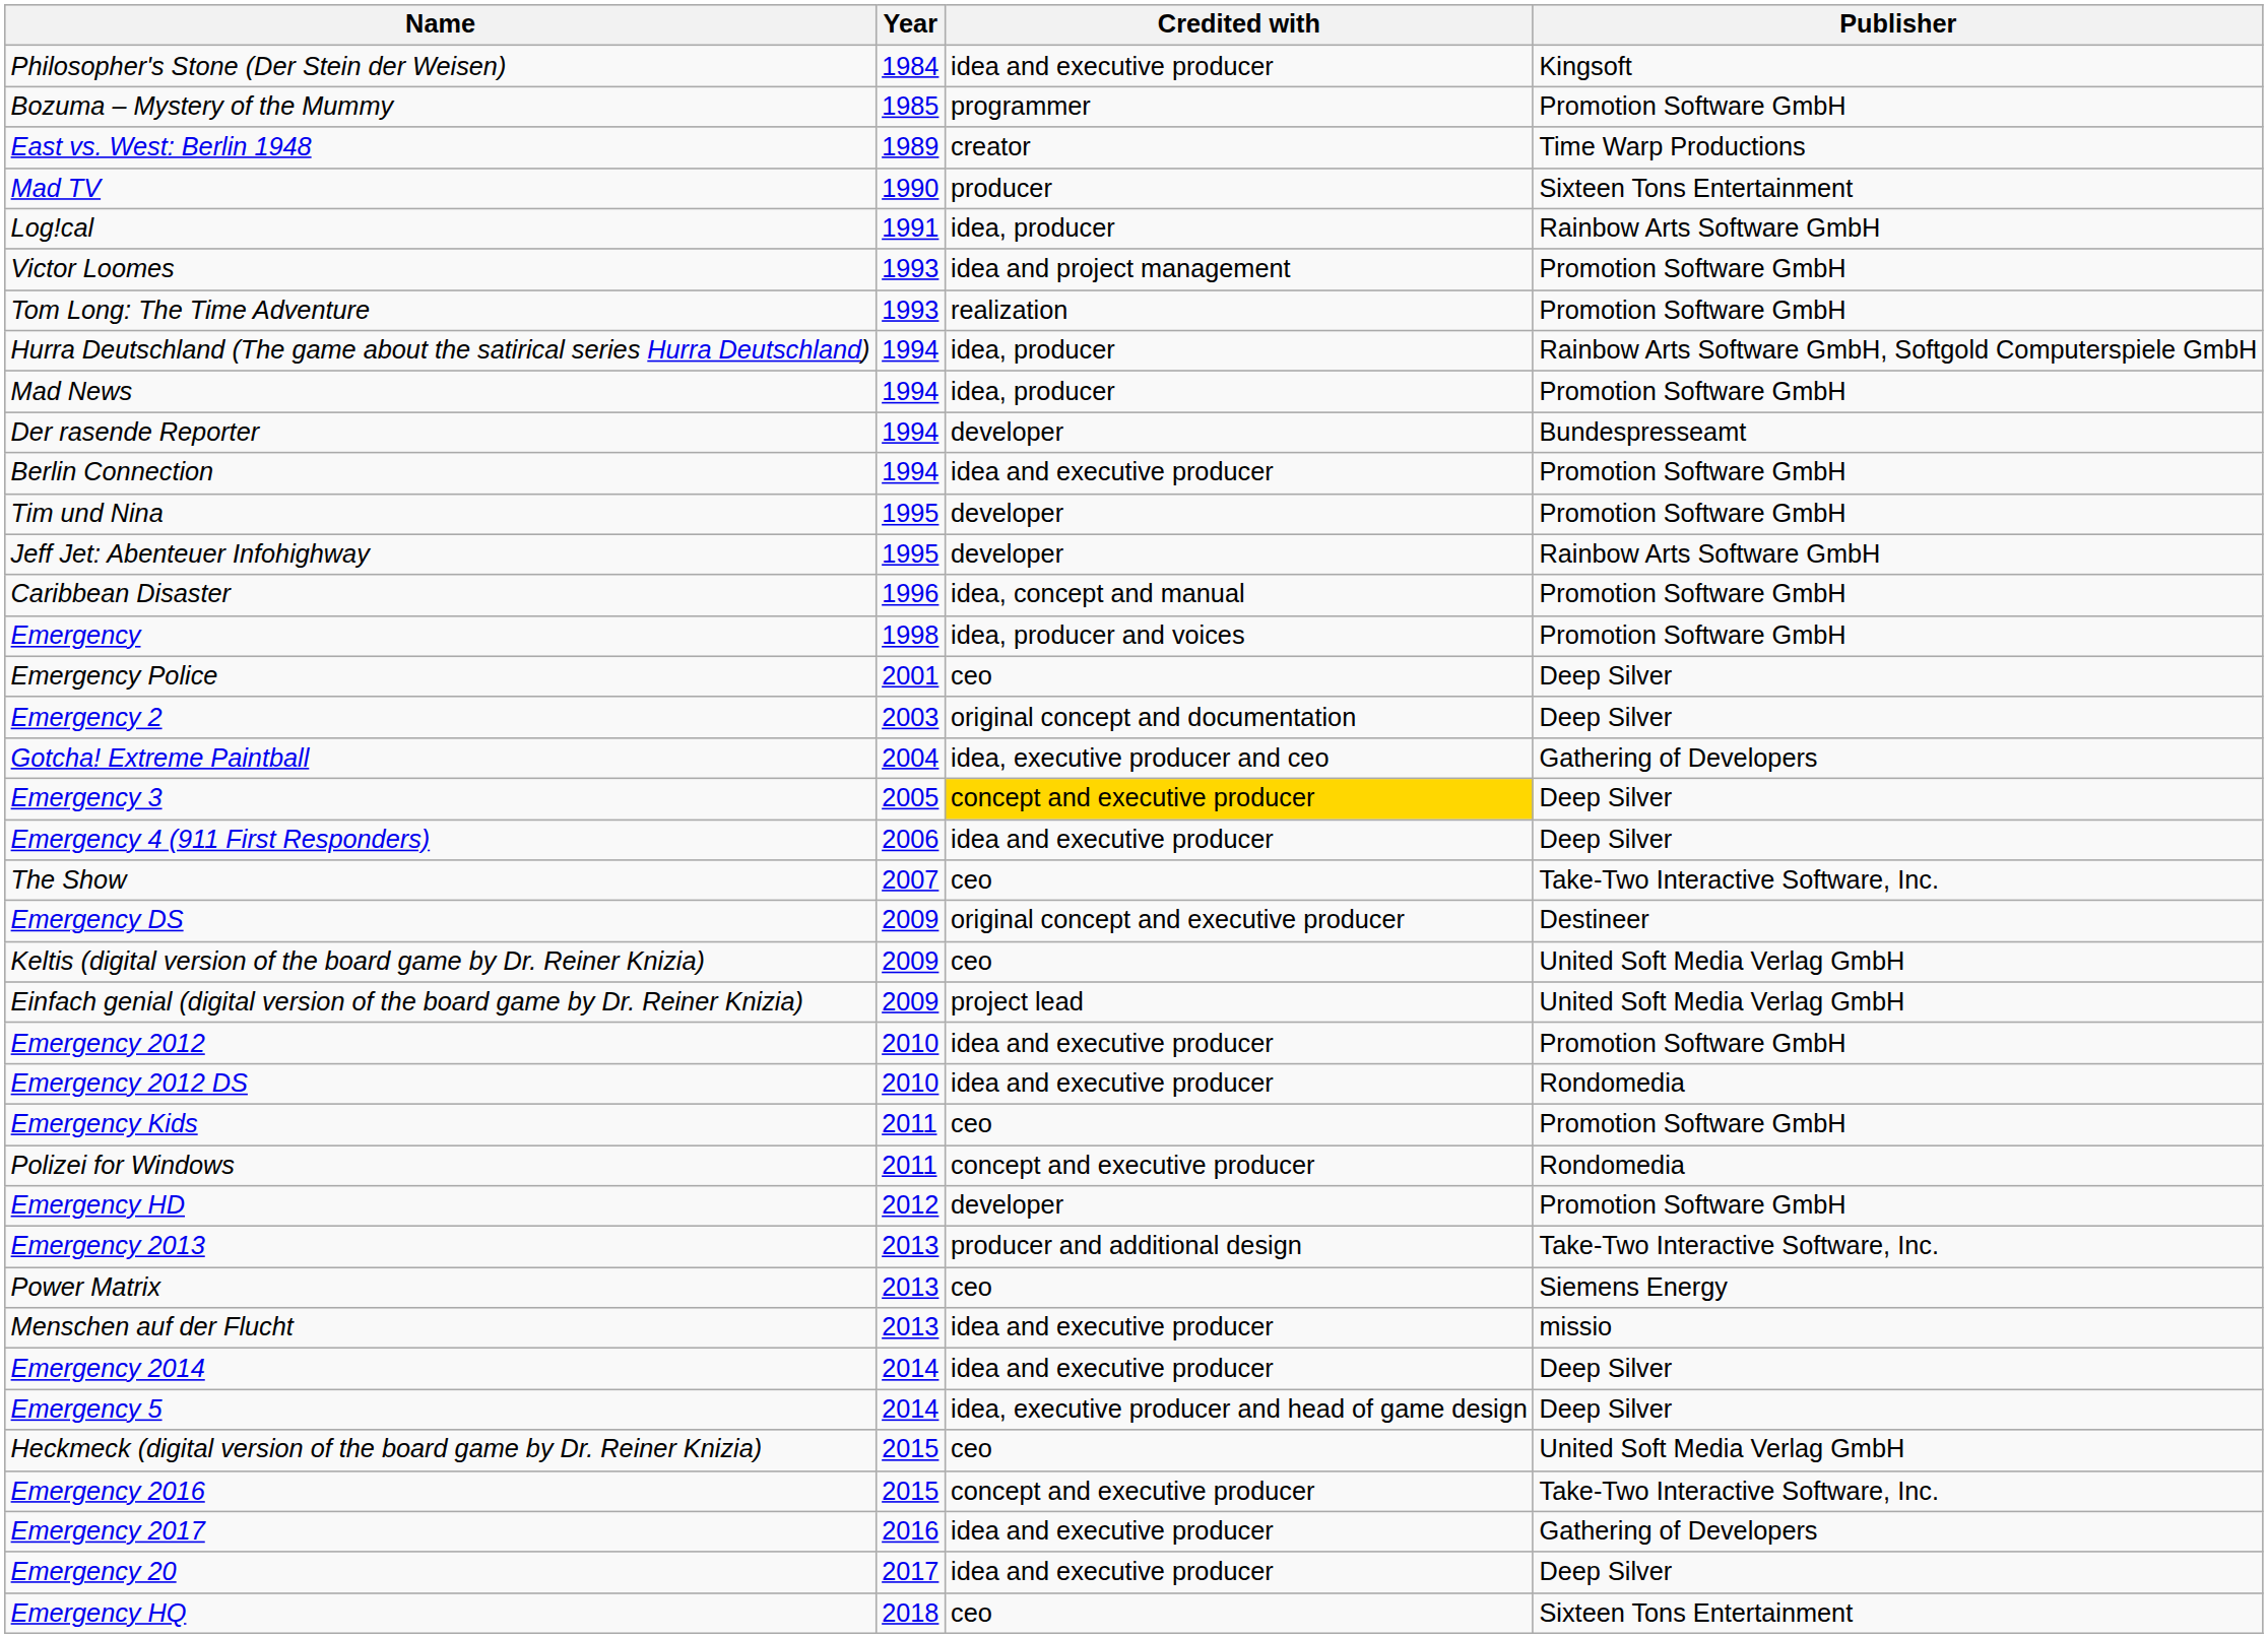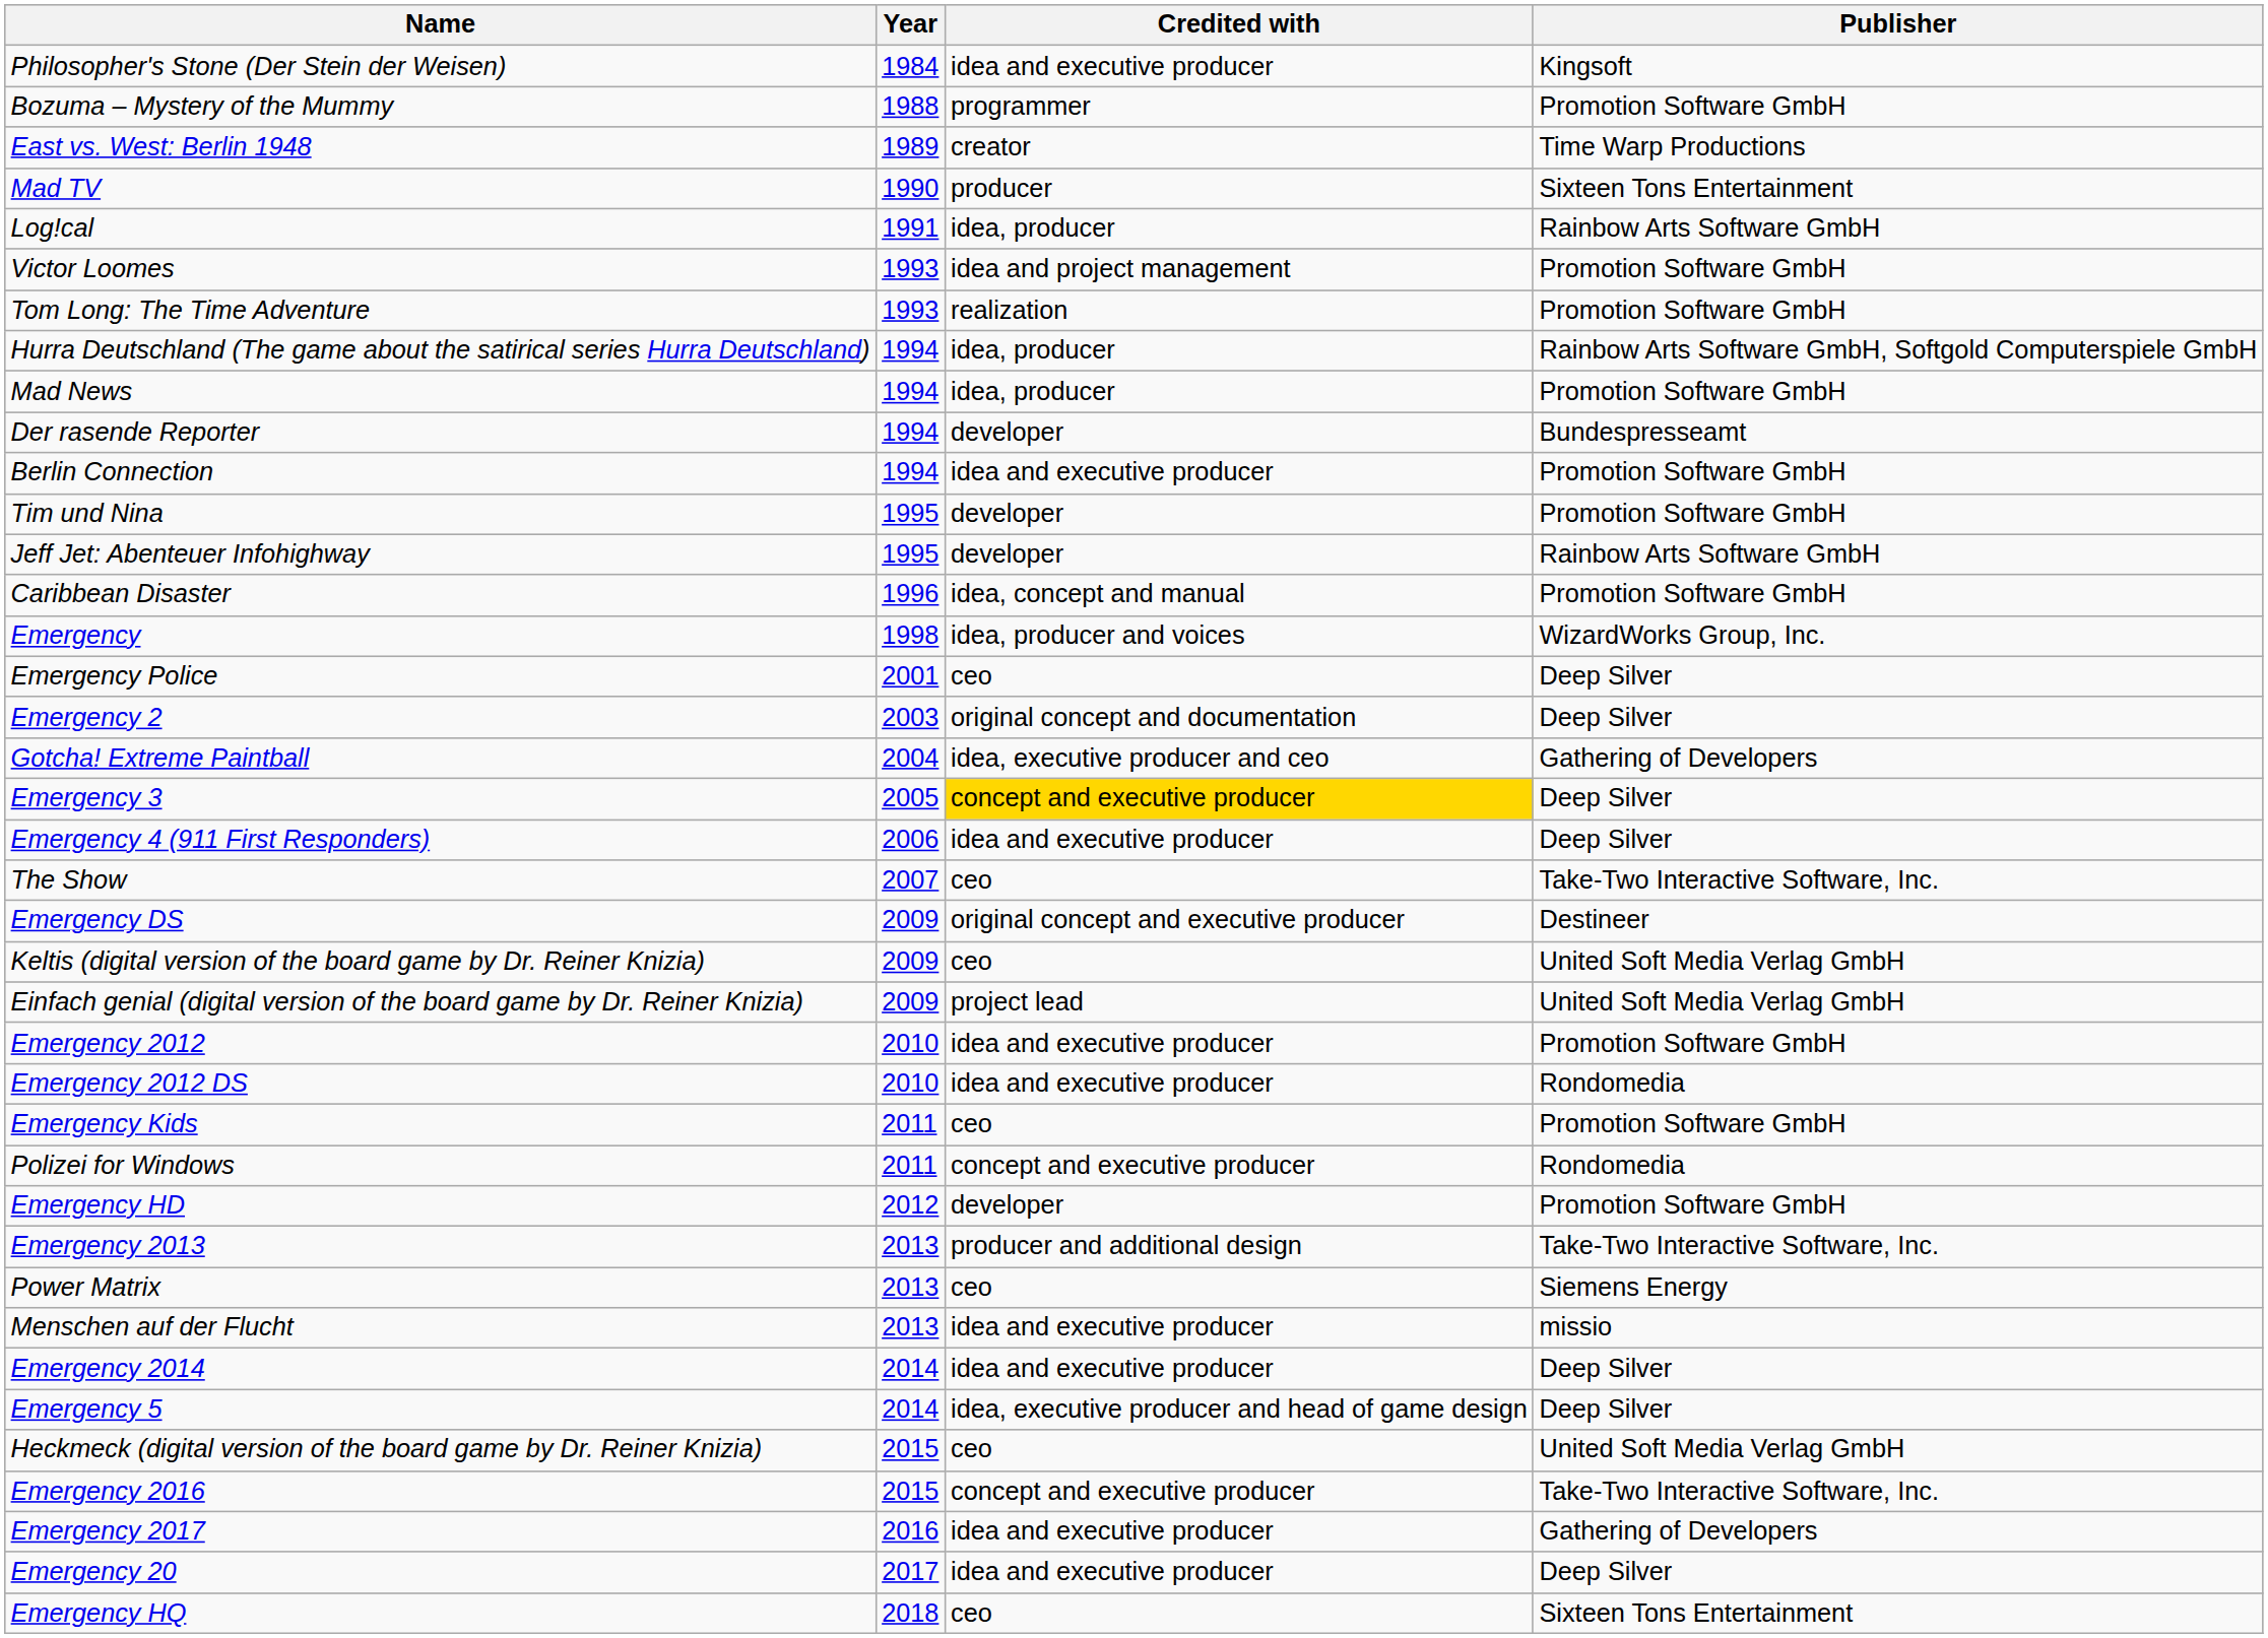Bozuma – Mystery of the Mummy | Year: 1985 -> 1988
Emergency | Publisher: Promotion Software GmbH -> WizardWorks Group, Inc.
